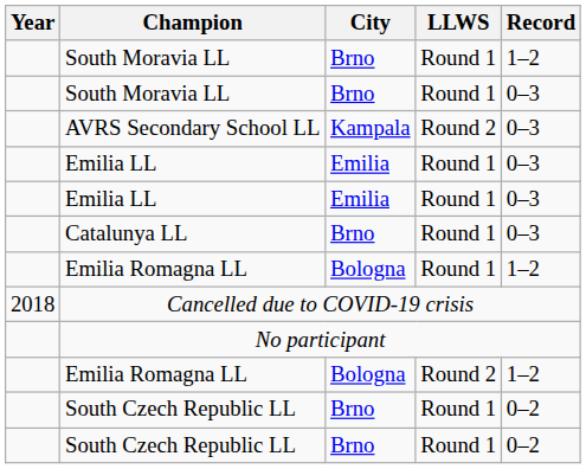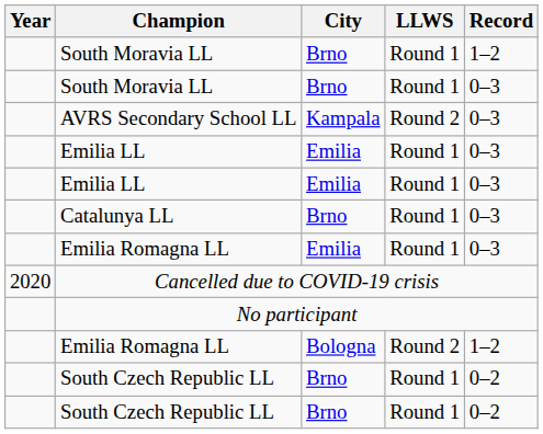Emilia Romagna LL / Round 1 | City: Bologna -> Emilia
Emilia Romagna LL / Round 1 | Record: 1–2 -> 0–3
Cancelled due to COVID-19 crisis | Year: 2018 -> 2020
